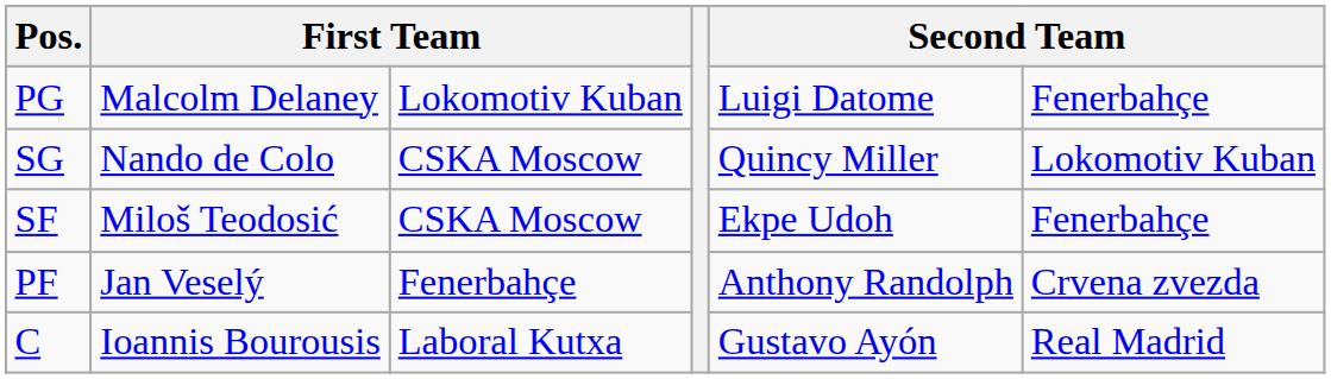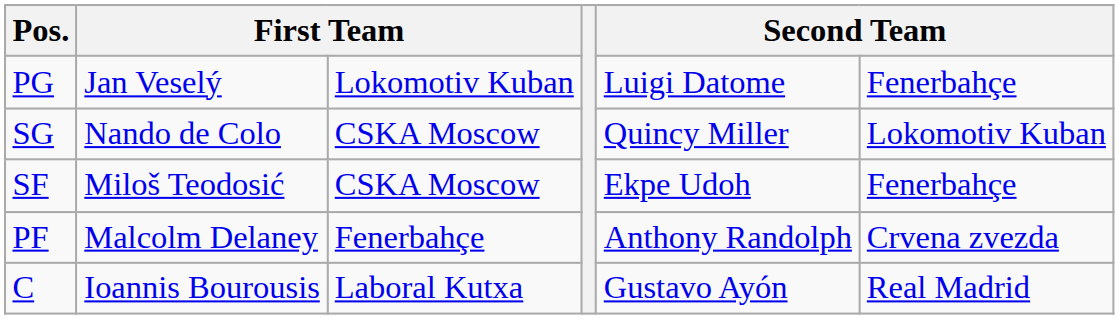PG | column 2: Malcolm Delaney -> Jan Veselý
PF | column 2: Jan Veselý -> Malcolm Delaney
